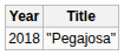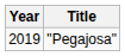"Pegajosa" | Year: 2018 -> 2019
